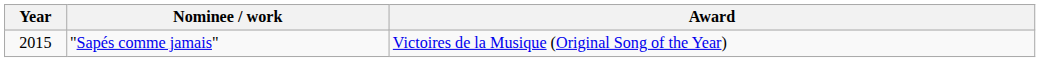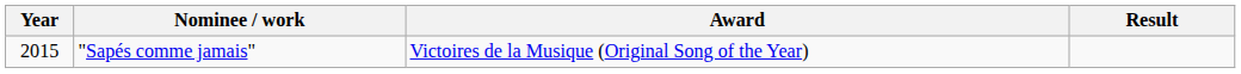+ column: Result
